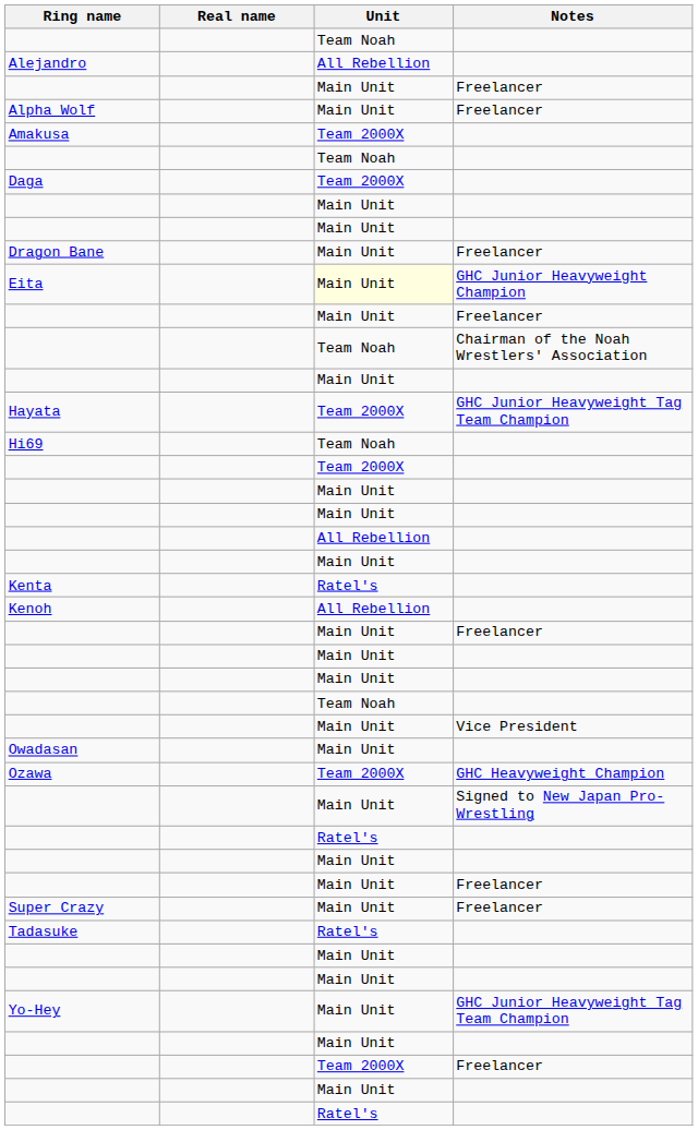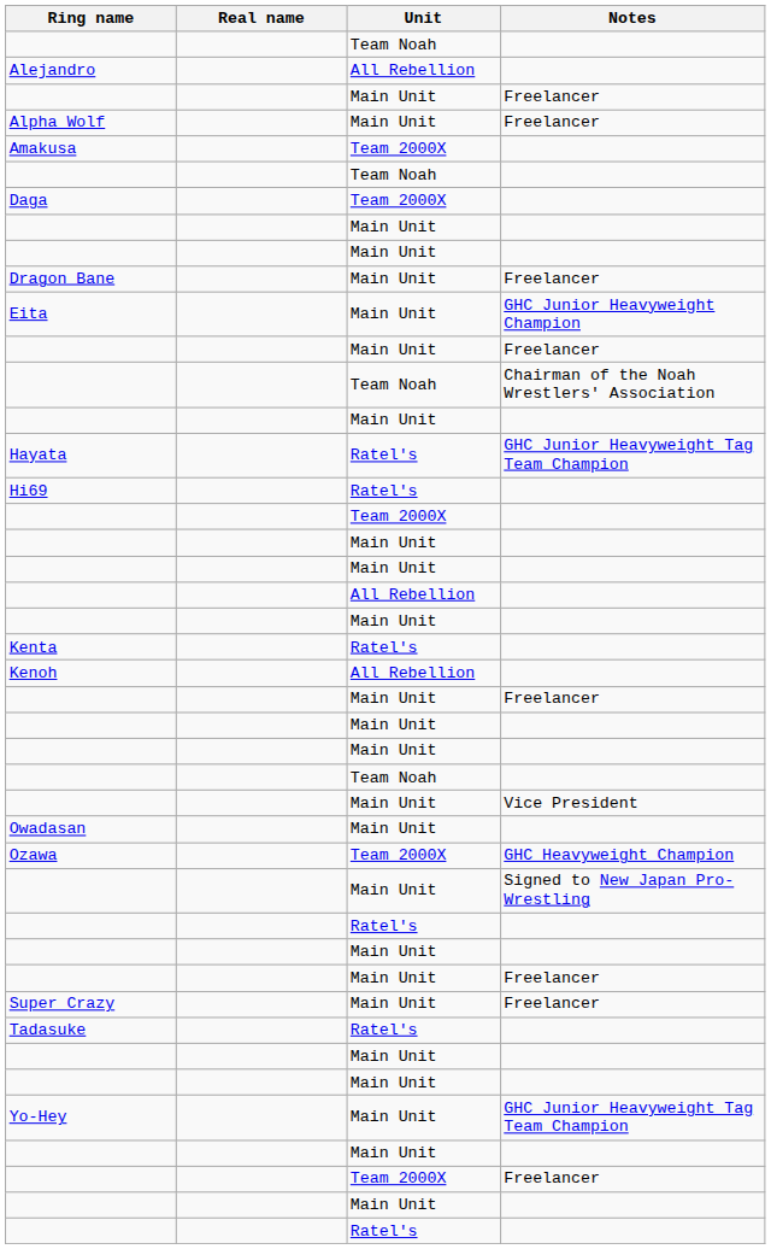Eita | Unit: lightyellow background -> no background
Hayata | Unit: Team 2000X -> Ratel's
Hi69 | Unit: Team Noah -> Ratel's
